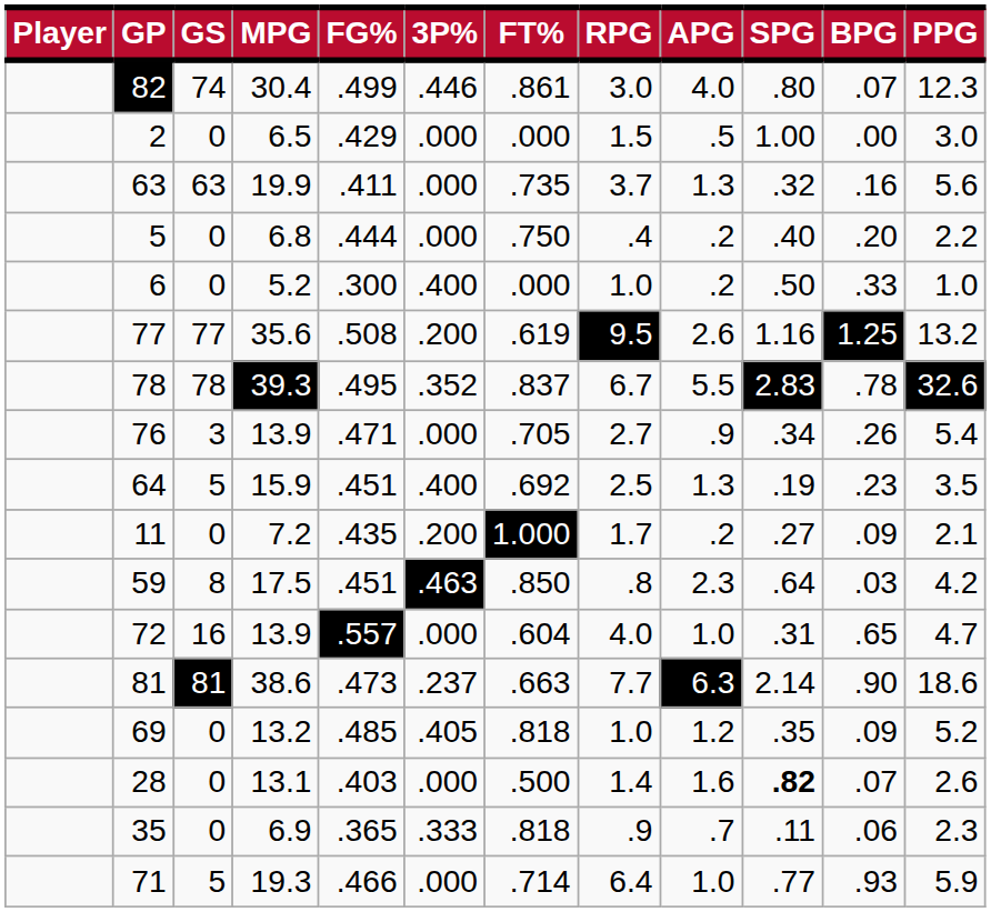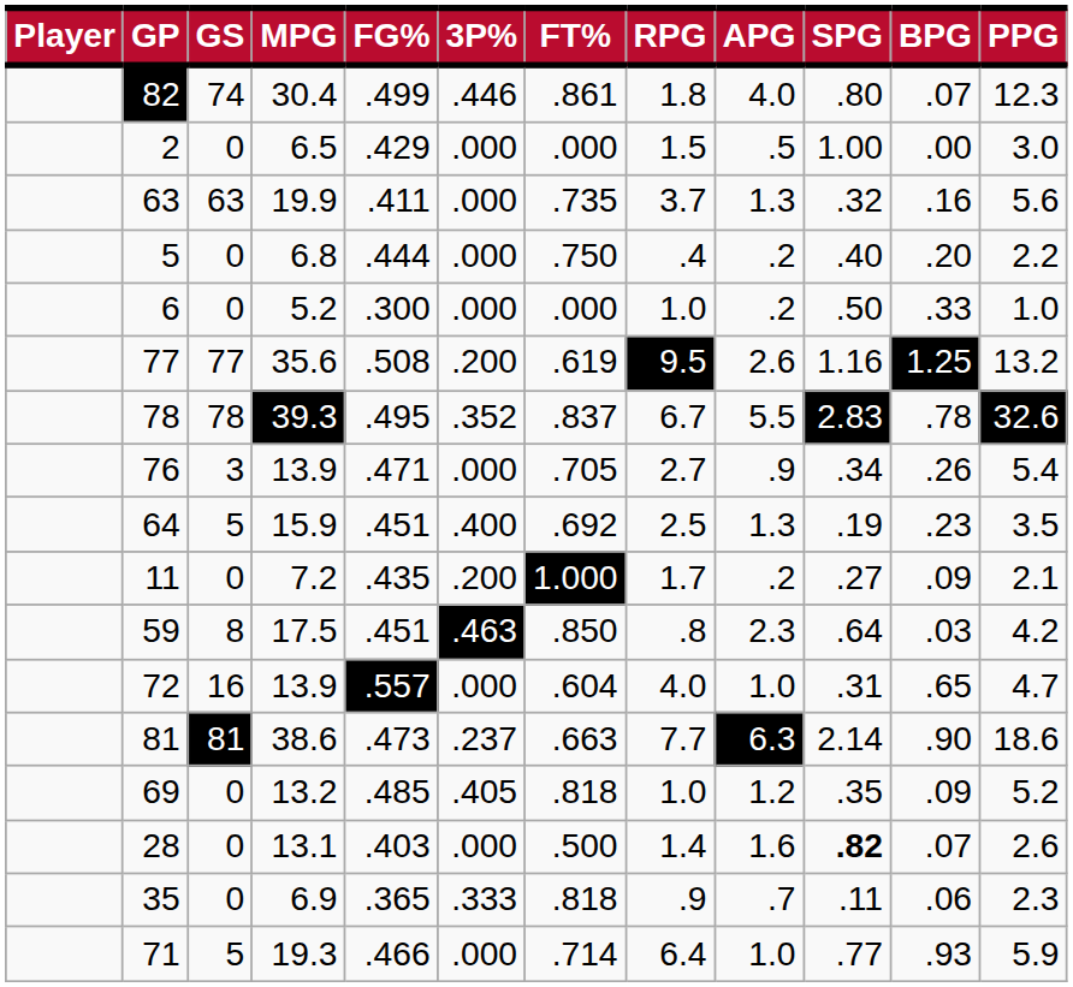82 | RPG: 3.0 -> 1.8
6 | 3P%: .400 -> .000
